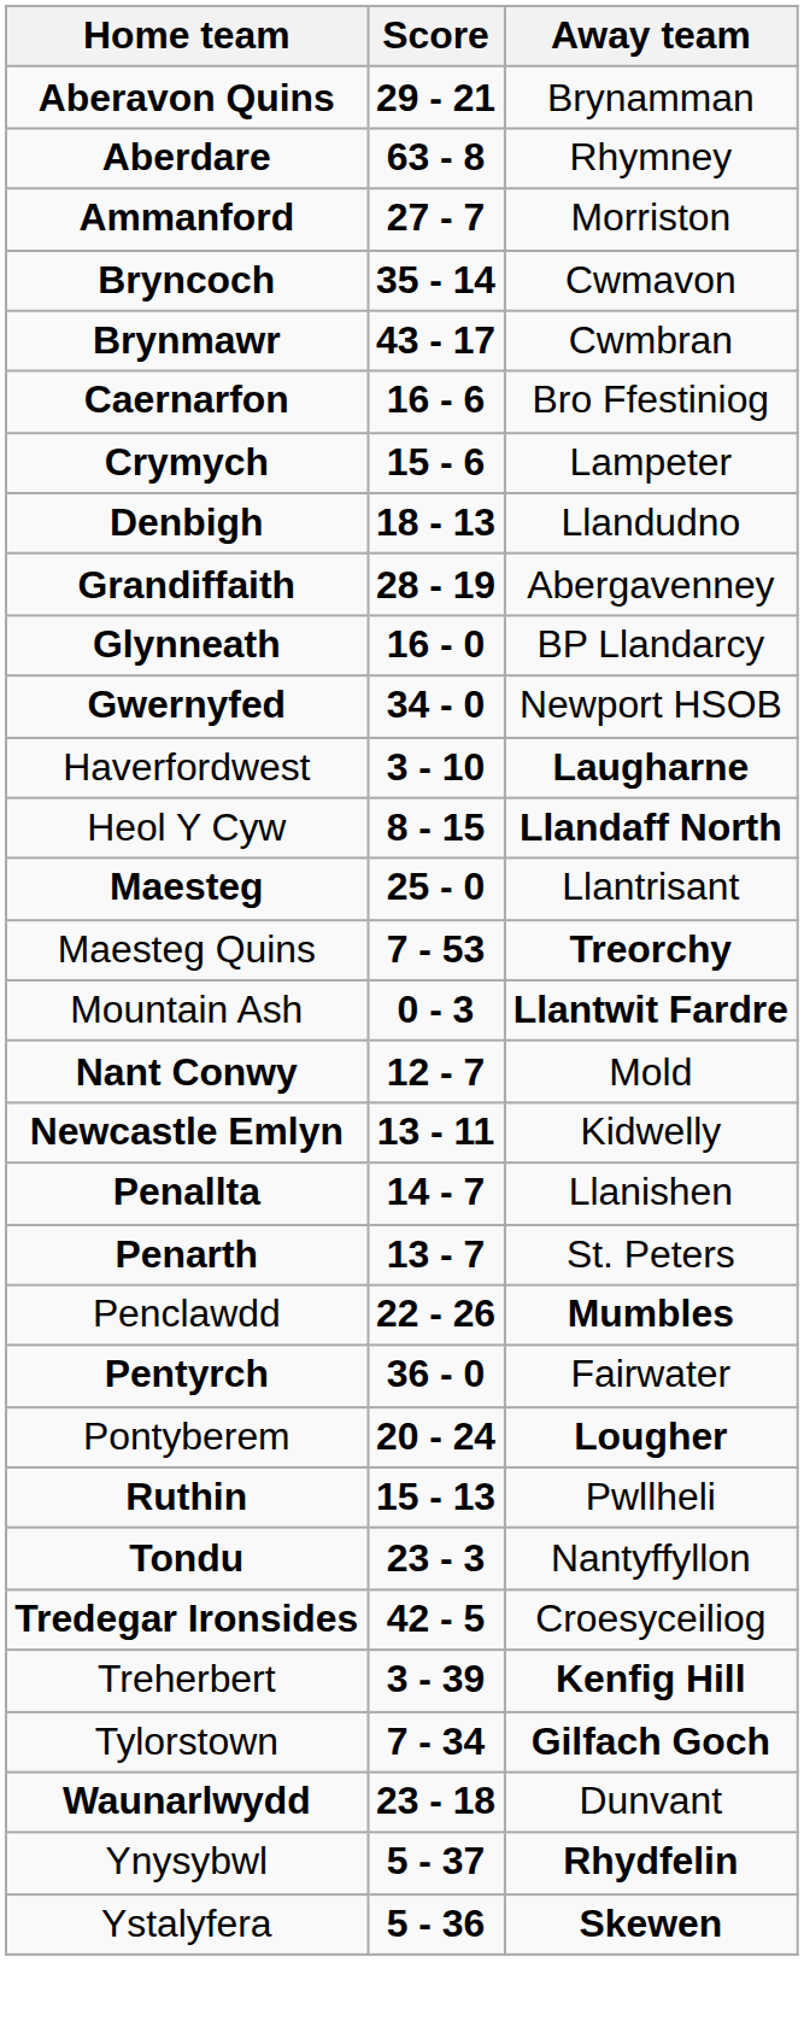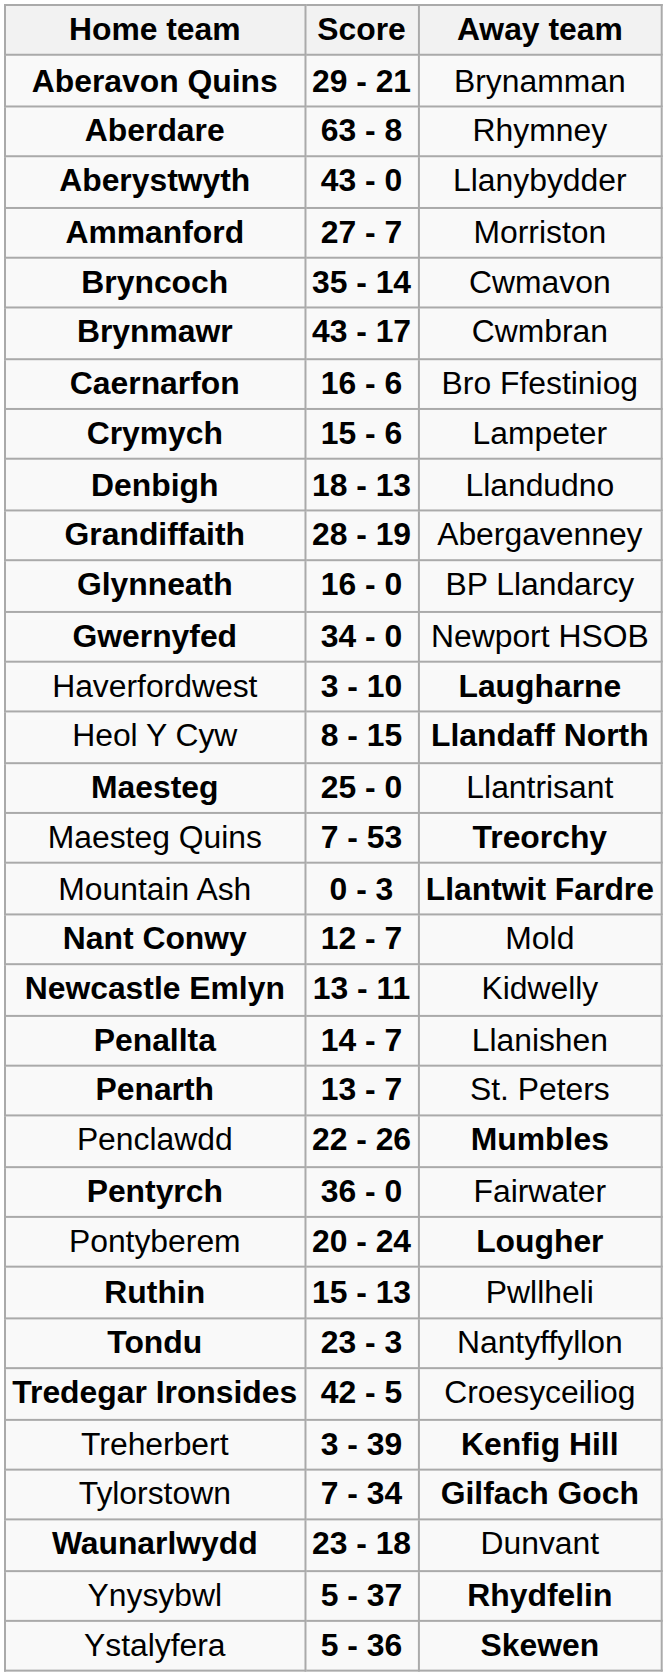+ row: Aberystwyth | 43 - 0 | Llanybydder
